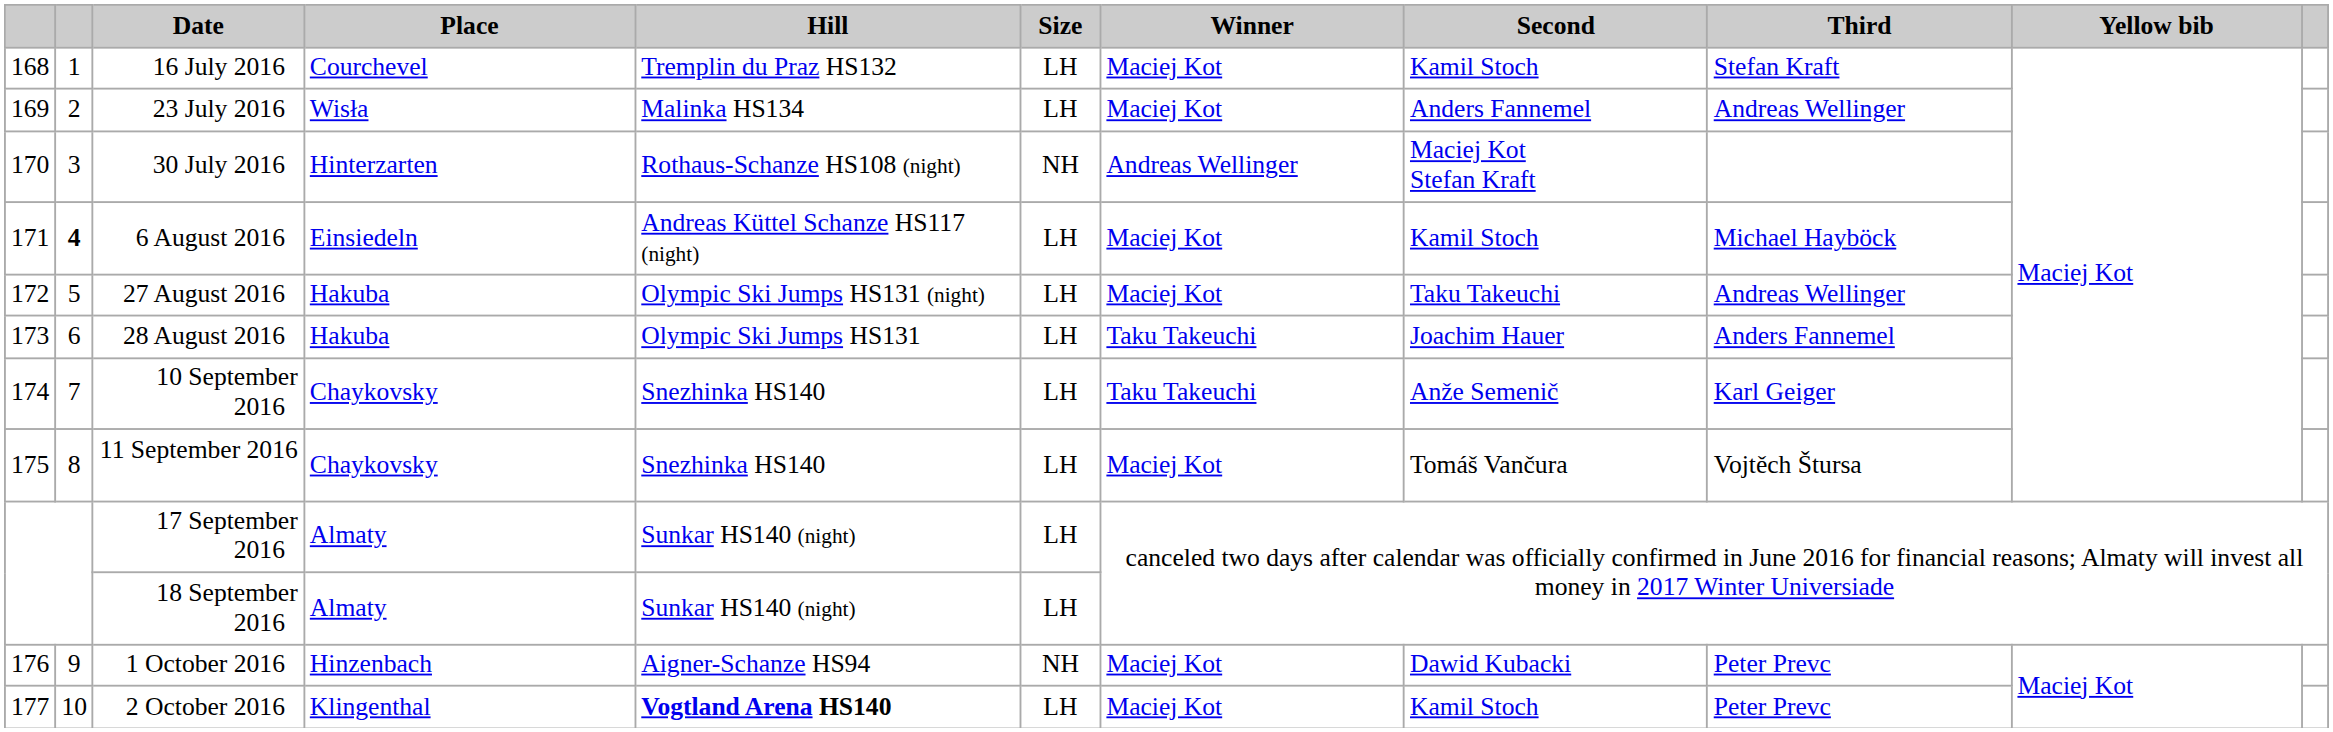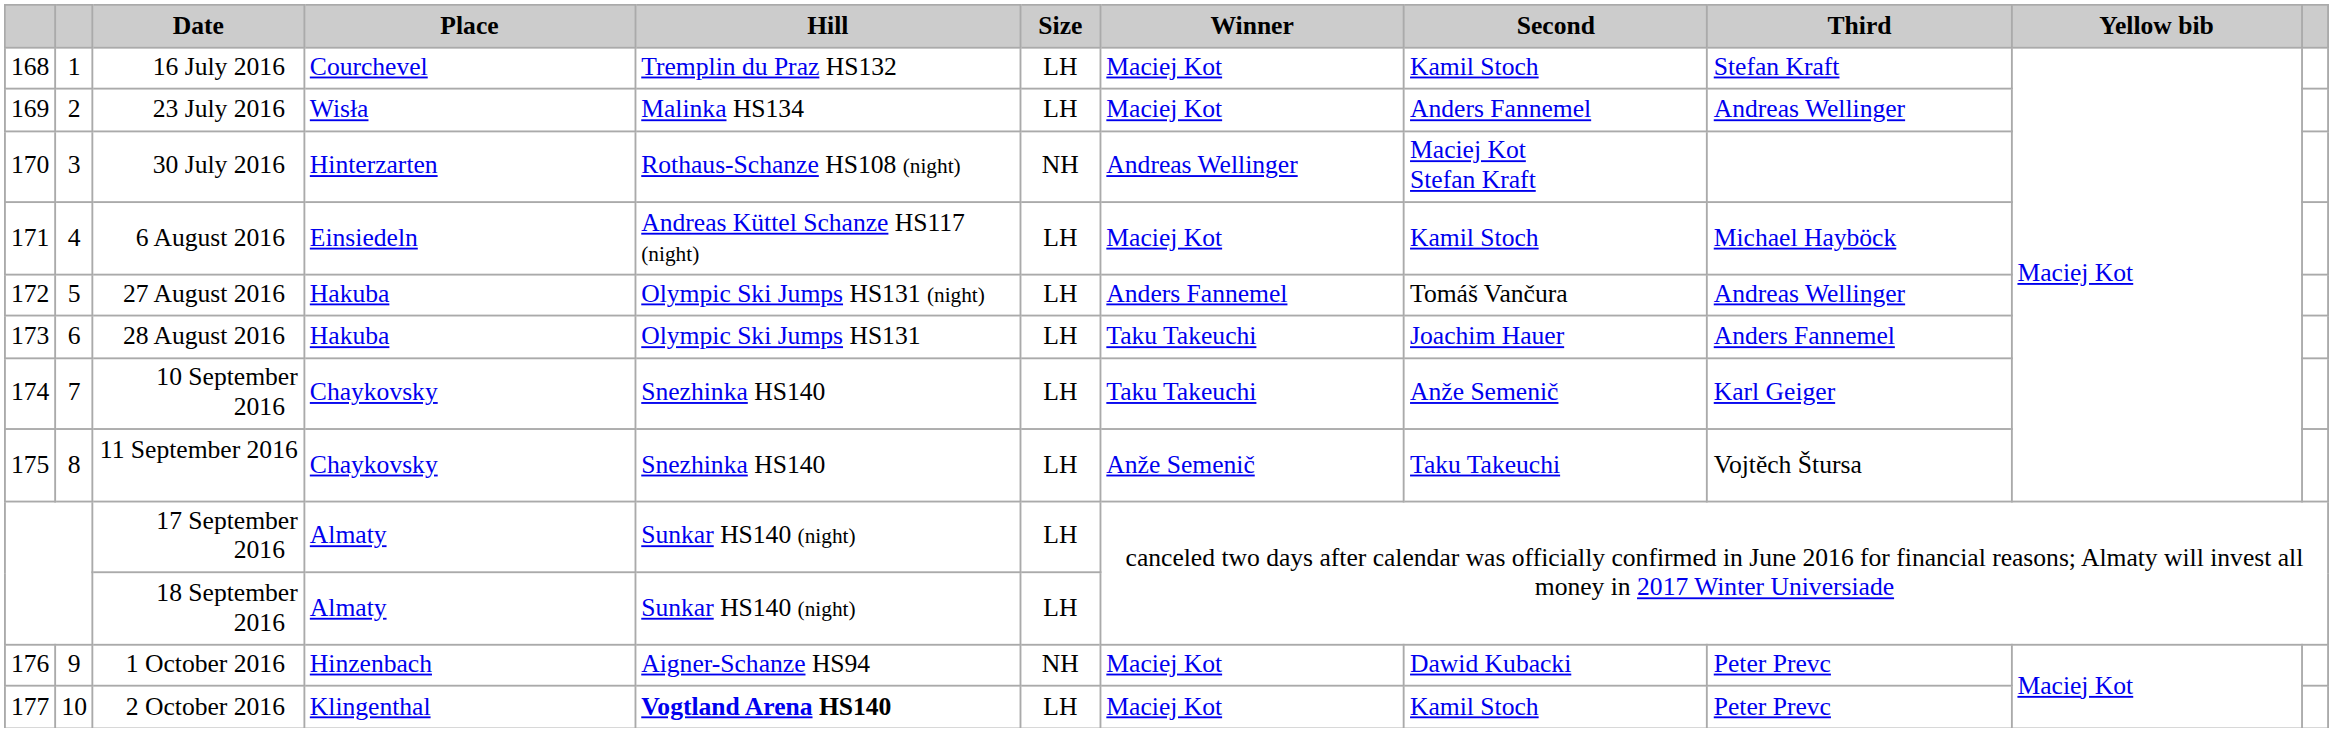6 August 2016 | column 2: bold -> normal
27 August 2016 | Winner: Maciej Kot -> Anders Fannemel
27 August 2016 | Second: Taku Takeuchi -> Tomáš Vančura
11 September 2016 | Winner: Maciej Kot -> Anže Semenič
11 September 2016 | Second: Tomáš Vančura -> Taku Takeuchi
